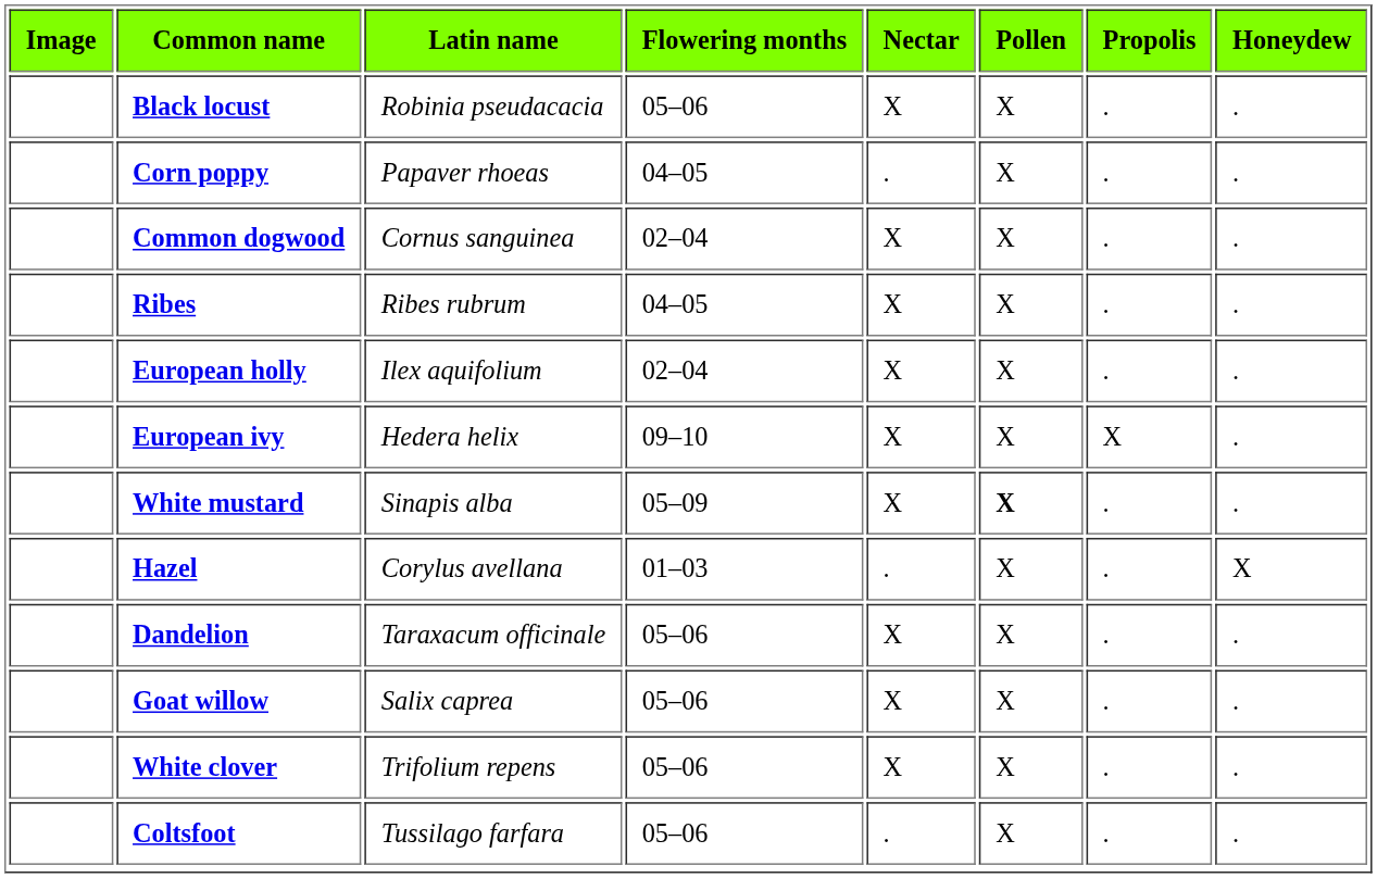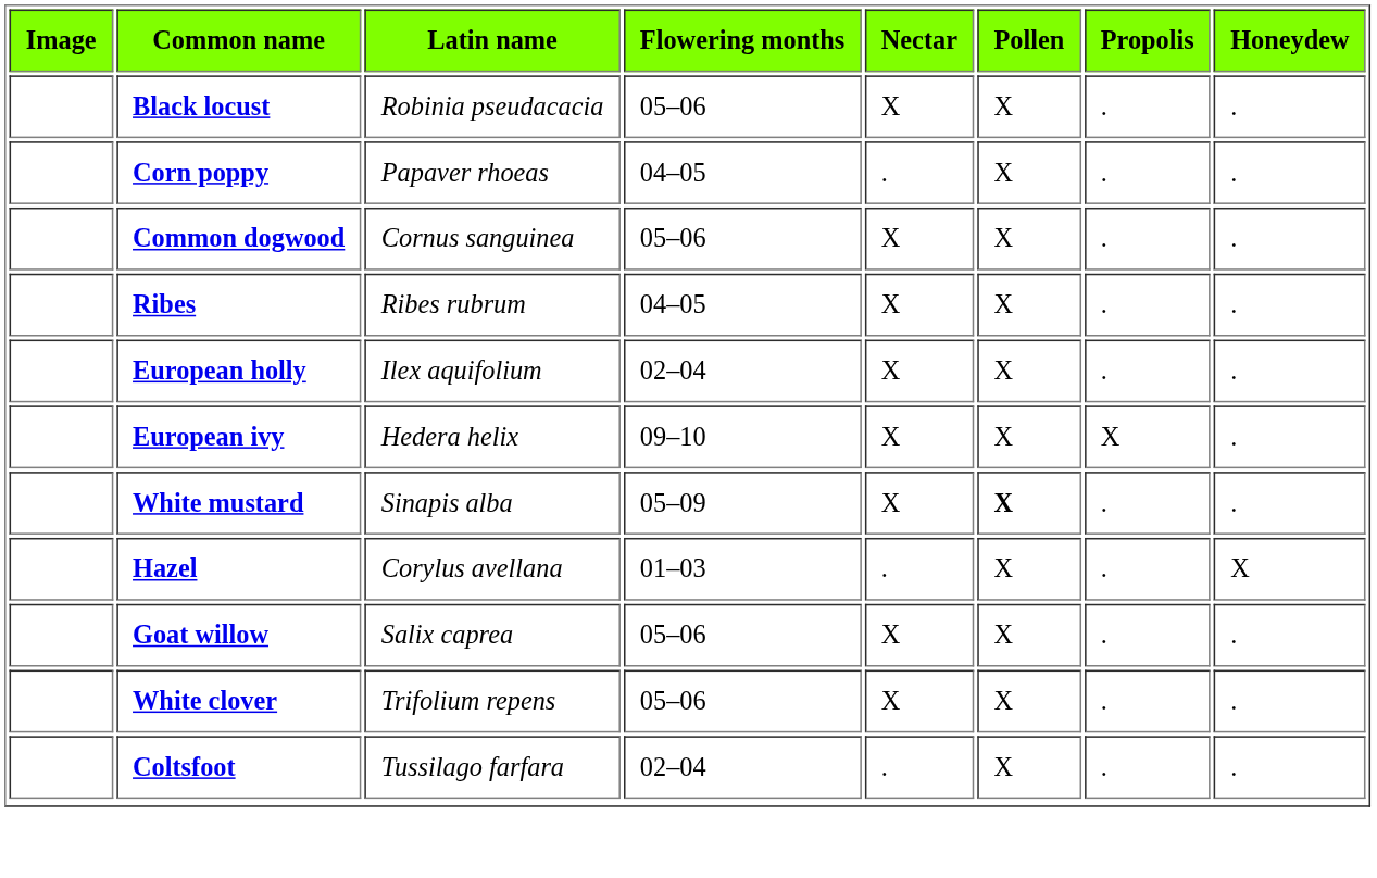Common dogwood | Flowering months: 02–04 -> 05–06
- row: Dandelion | Taraxacum officinale | 05–06 | X | X | . | .
Coltsfoot | Flowering months: 05–06 -> 02–04
